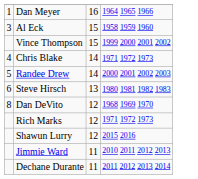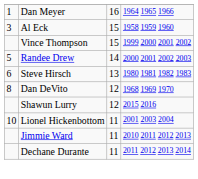- row: 4 | Chris Blake | 14 | 1971 1972 1973
- row: Rich Marks | 12 | 1971 1972 1973
+ row: 10 | Lionel Hickenbottom | 11 | 2001 2003 2004
